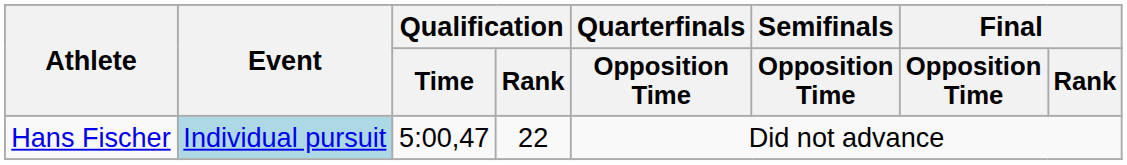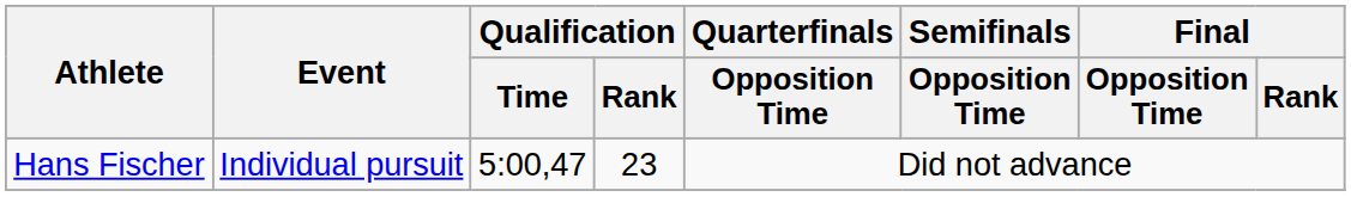Hans Fischer | Event: lightblue background -> no background
Hans Fischer | Qualification / Rank: 22 -> 23
